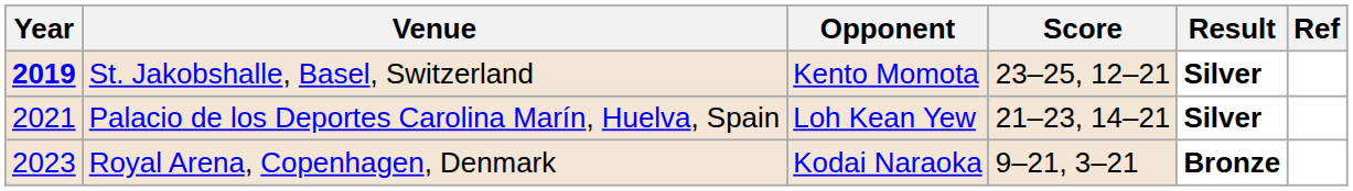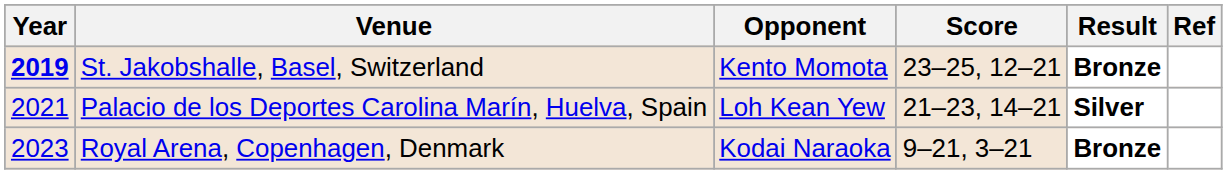St. Jakobshalle, Basel, Switzerland | Result: Silver -> Bronze
